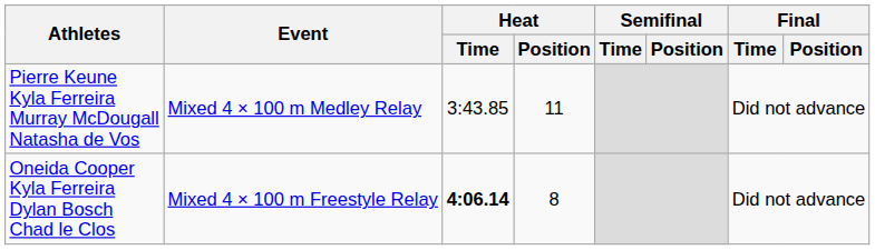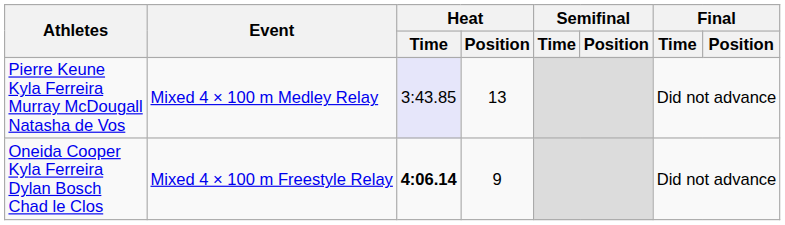Pierre Keune Kyla Ferreira Murray McDougall Natasha de Vos | Heat / Time: no background -> lavender background
Pierre Keune Kyla Ferreira Murray McDougall Natasha de Vos | Heat / Position: 11 -> 13
Oneida Cooper Kyla Ferreira Dylan Bosch Chad le Clos | Heat / Position: 8 -> 9
